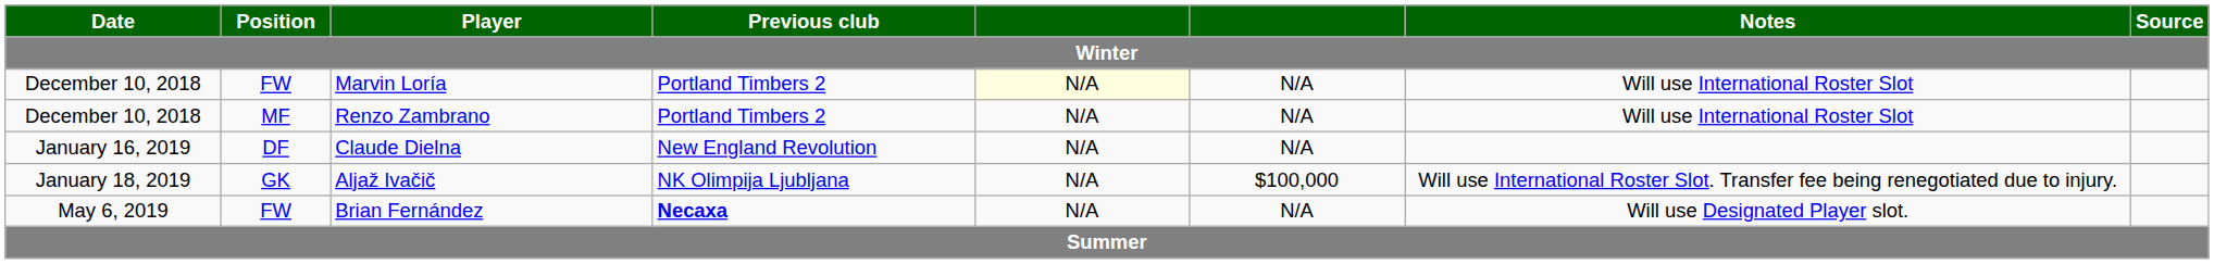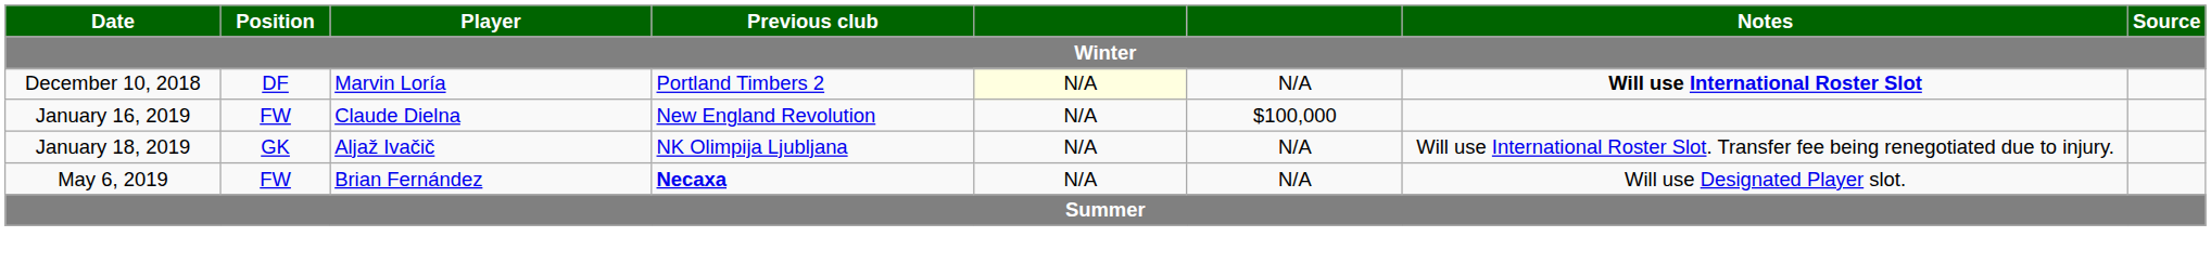Marvin Loría | Position: FW -> DF
Marvin Loría | Notes: normal -> bold
- row: December 10, 2018 | MF | Renzo Zambrano | Portland Timbers 2 | N/A | N/A | Will use International Roster Slot
Claude Dielna | Position: DF -> FW
Claude Dielna | column 6: N/A -> $100,000
Aljaž Ivačič | column 6: $100,000 -> N/A
